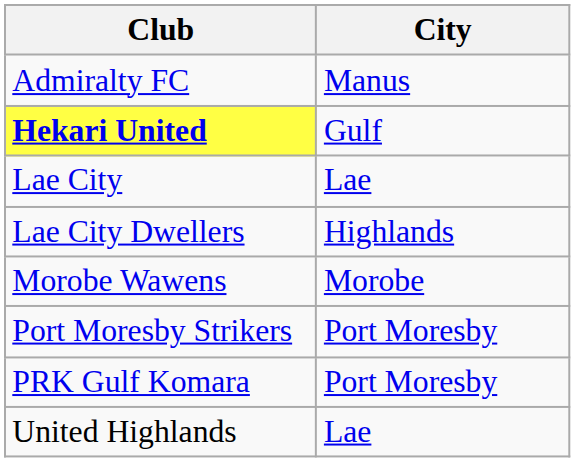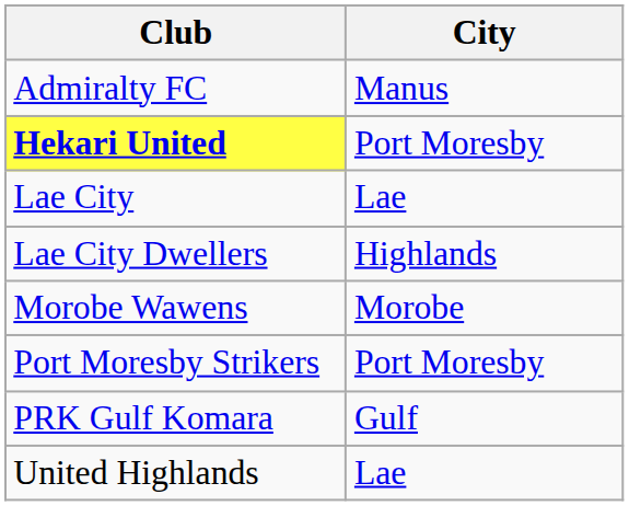Hekari United | City: Gulf -> Port Moresby
PRK Gulf Komara | City: Port Moresby -> Gulf
